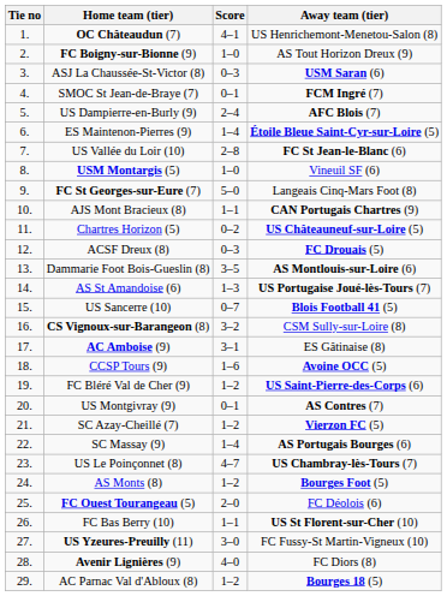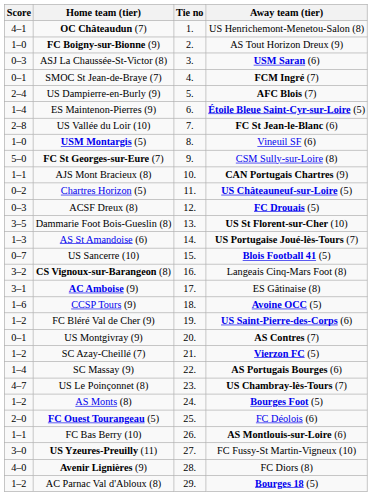columns swapped: Tie no <-> Score
FC St Georges-sur-Eure (7) | Away team (tier): Langeais Cinq-Mars Foot (8) -> CSM Sully-sur-Loire (8)
Dammarie Foot Bois-Gueslin (8) | Away team (tier): AS Montlouis-sur-Loire (6) -> US St Florent-sur-Cher (10)
CS Vignoux-sur-Barangeon (8) | Away team (tier): CSM Sully-sur-Loire (8) -> Langeais Cinq-Mars Foot (8)
FC Bas Berry (10) | Away team (tier): US St Florent-sur-Cher (10) -> AS Montlouis-sur-Loire (6)
